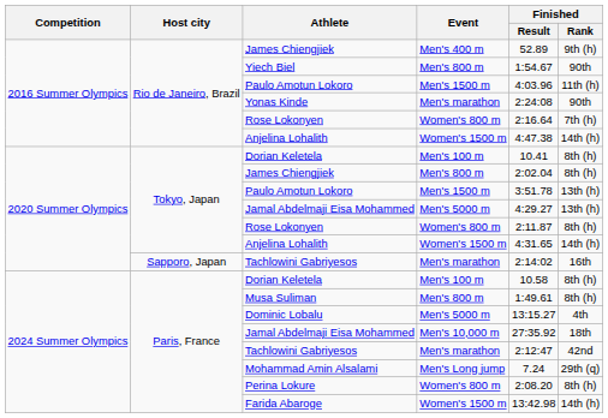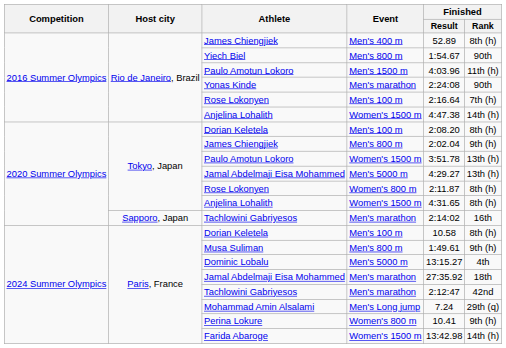Rio de Janeiro, Brazil / James Chiengjiek | Finished / Rank: 9th (h) -> 8th (h)
Rio de Janeiro, Brazil / Rose Lokonyen | Event: Women's 800 m -> Men's 100 m
Tokyo, Japan / Dorian Keletela | Finished / Result: 10.41 -> 2:08.20
Tokyo, Japan / James Chiengjiek | Finished / Rank: 8th (h) -> 9th (h)
Tokyo, Japan / Paulo Amotun Lokoro | Event: Men's 1500 m -> Women's 1500 m
Tokyo, Japan / Anjelina Lohalith | Finished / Rank: 14th (h) -> 8th (h)
Musa Suliman | Finished / Rank: 8th (h) -> 9th (h)
Paris, France / Jamal Abdelmaji Eisa Mohammed | Event: Men's 10,000 m -> Men's marathon
Perina Lokure | Finished / Result: 2:08.20 -> 10.41
Perina Lokure | Finished / Rank: 8th (h) -> 9th (h)
